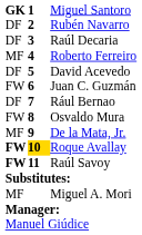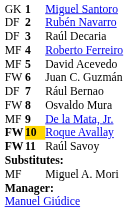Miguel Santoro | column 1: bold -> normal
David Acevedo | column 1: DF -> MF
